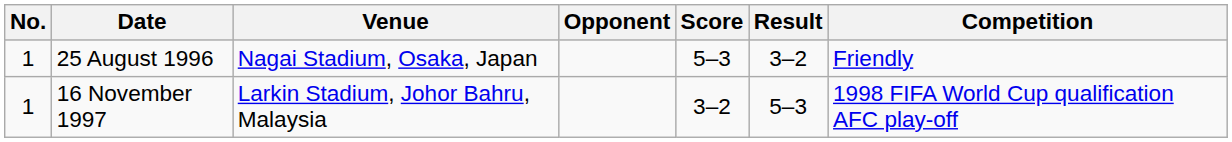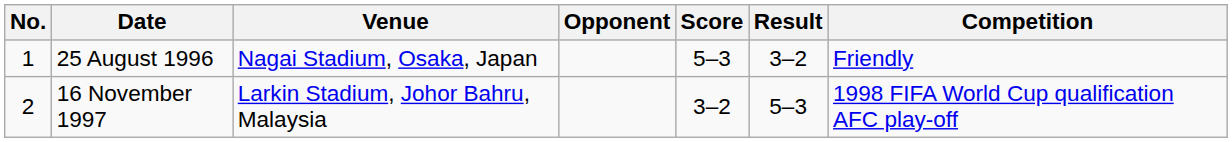16 November 1997 | No.: 1 -> 2
